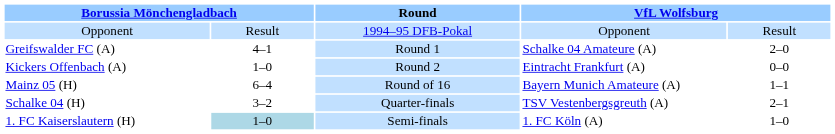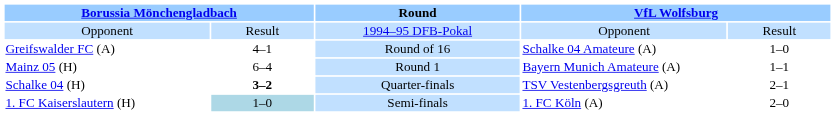Greifswalder FC (A) | Round: Round 1 -> Round of 16
Greifswalder FC (A) | column 5: 2–0 -> 1–0
- row: Kickers Offenbach (A) | 1–0 | Round 2 | Eintracht Frankfurt (A) | 0–0
Mainz 05 (H) | Round: Round of 16 -> Round 1
Schalke 04 (H) | column 2: normal -> bold
1. FC Kaiserslautern (H) | column 5: 1–0 -> 2–0
